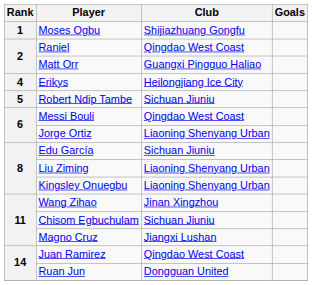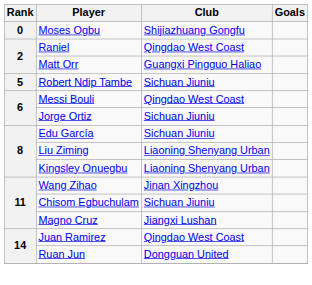Moses Ogbu | Rank: 1 -> 0
- row: 4 | Erikys | Heilongjiang Ice City
Jorge Ortiz | Club: Liaoning Shenyang Urban -> Sichuan Jiuniu
